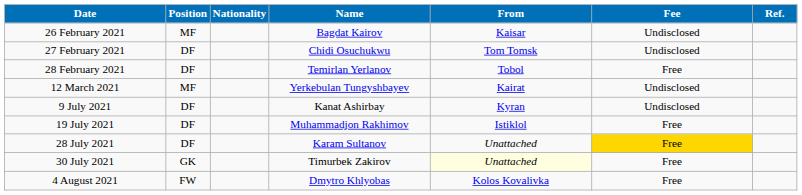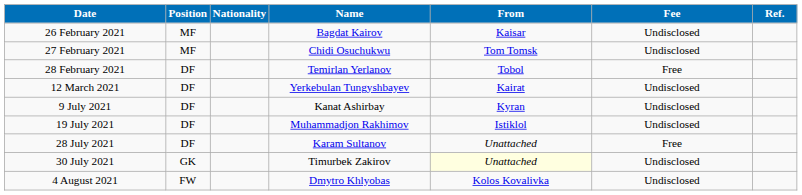27 February 2021 | Position: DF -> MF
12 March 2021 | Position: MF -> DF
19 July 2021 | Fee: Free -> Undisclosed
28 July 2021 | Fee: gold background -> no background
30 July 2021 | Fee: Free -> Undisclosed
4 August 2021 | Fee: Free -> Undisclosed
